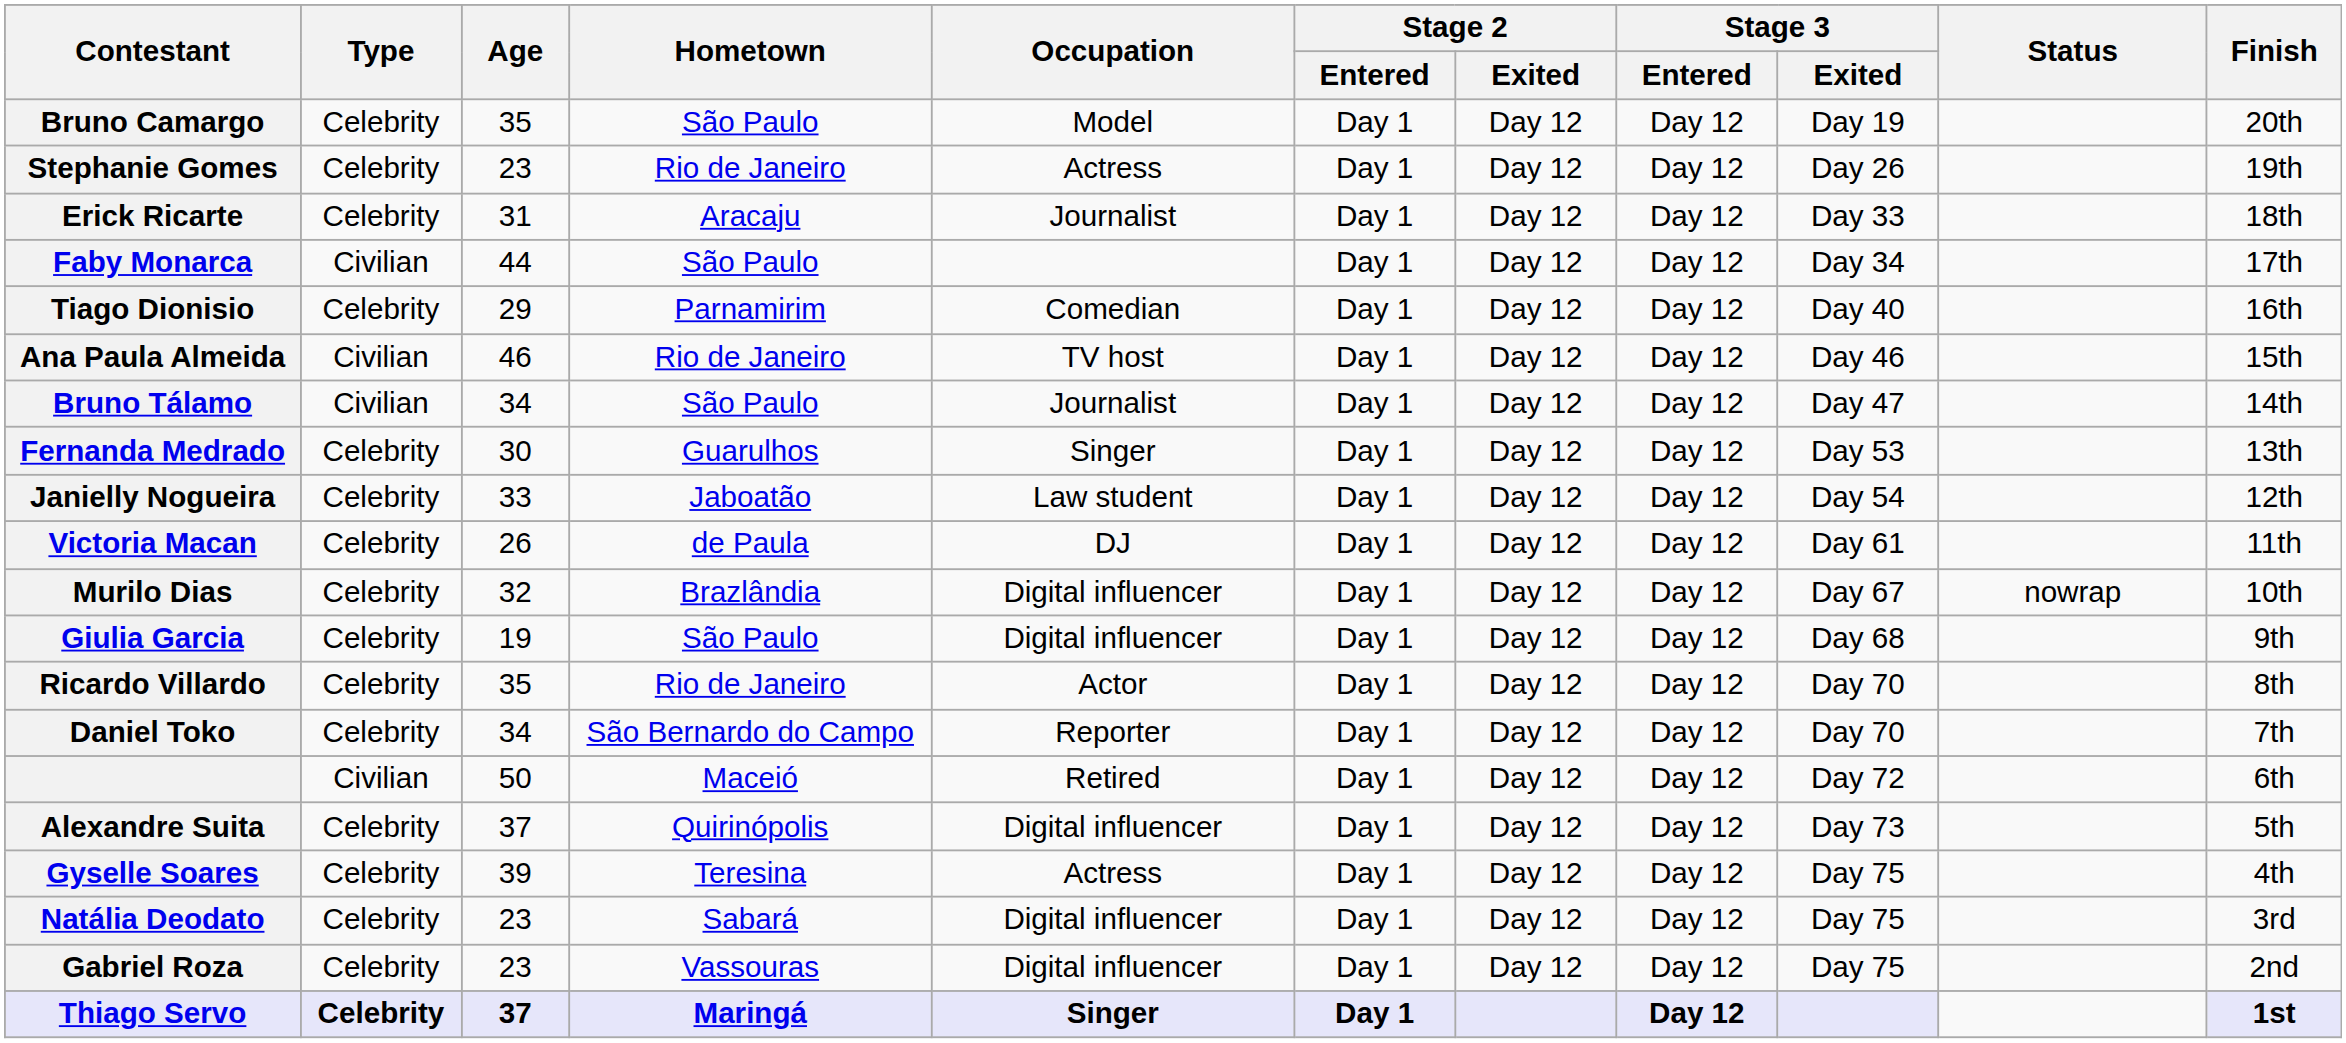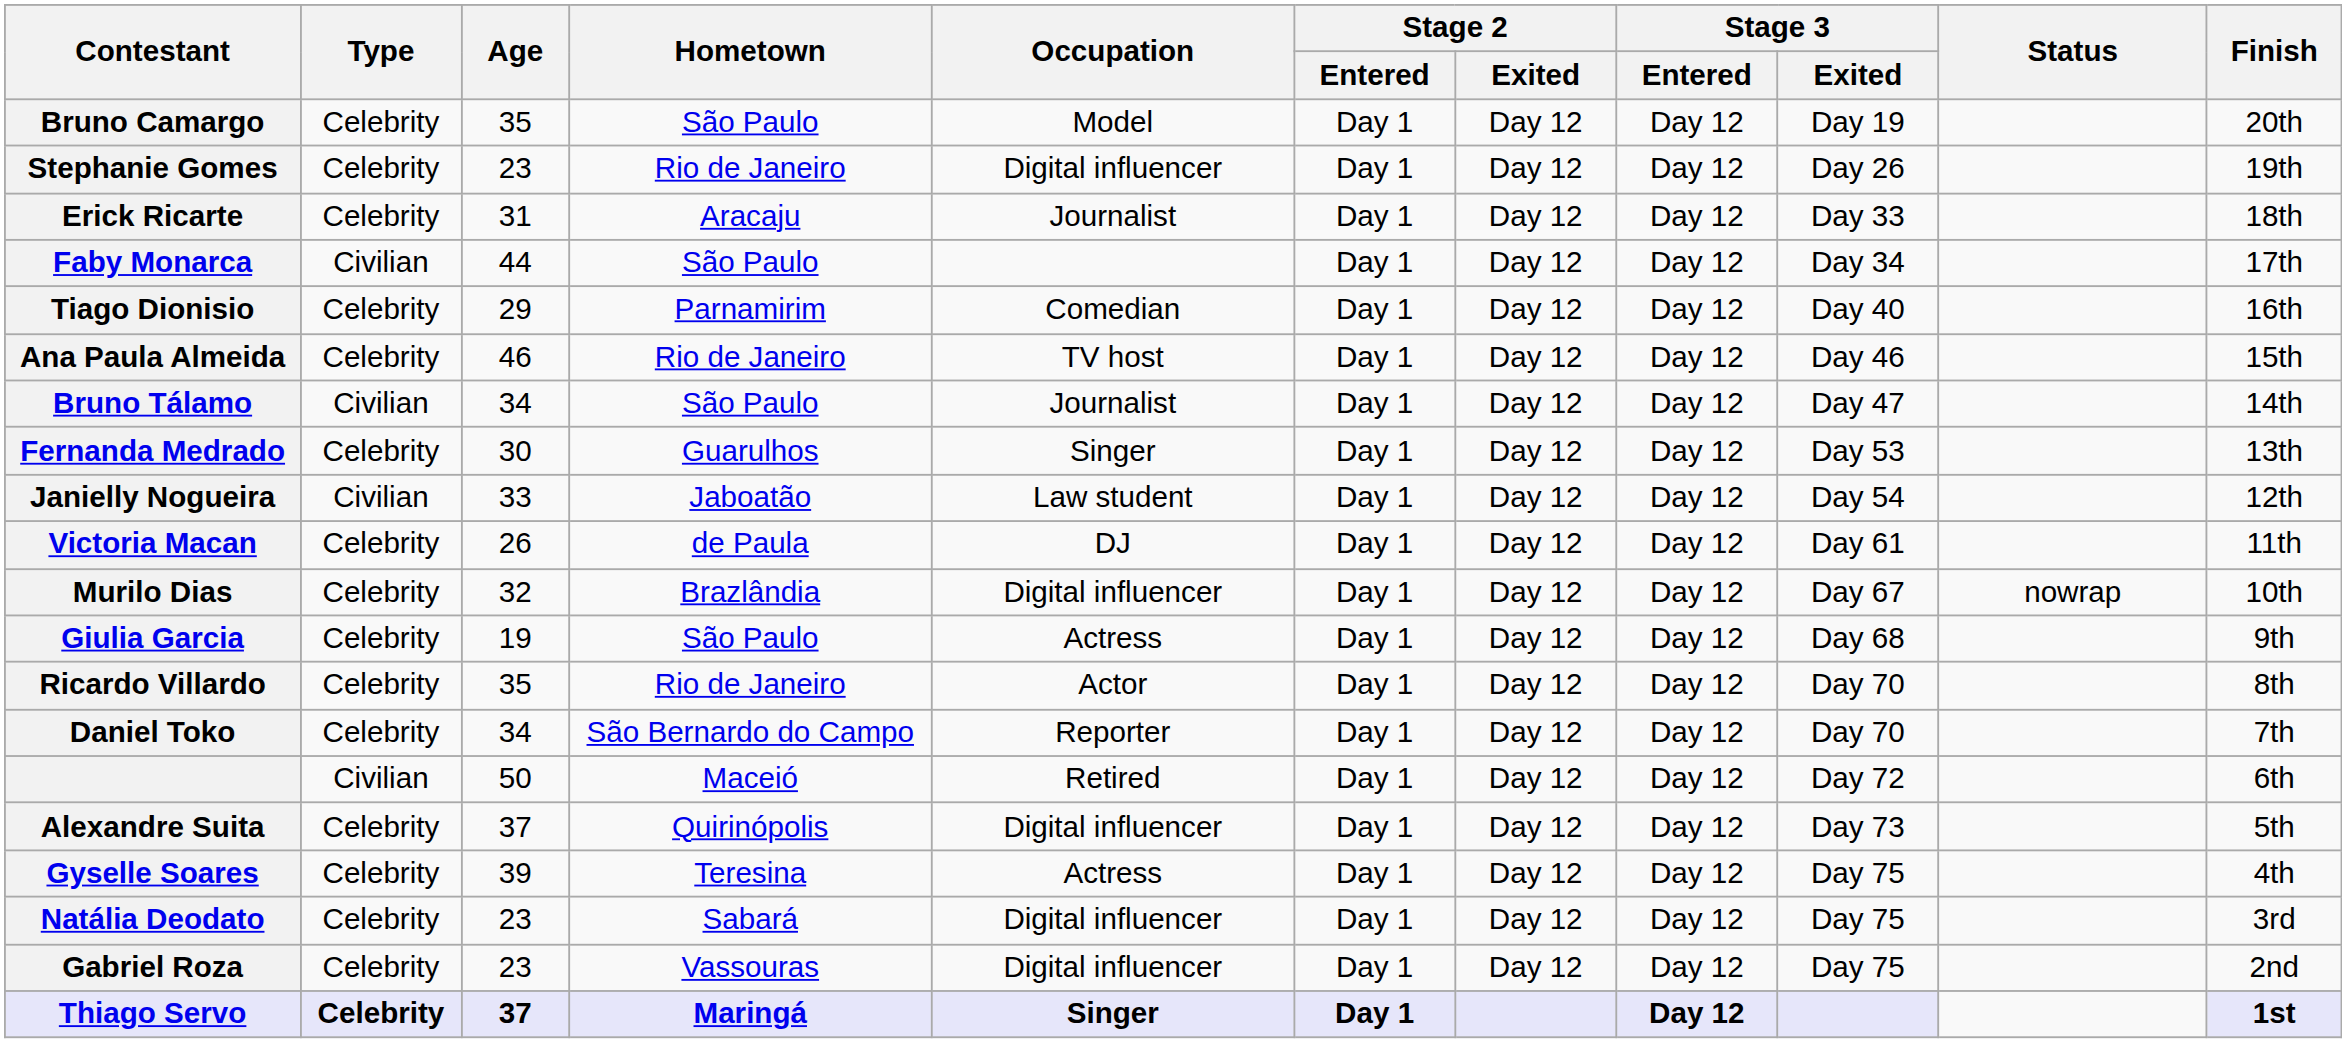Stephanie Gomes | Occupation: Actress -> Digital influencer
Ana Paula Almeida | Type: Civilian -> Celebrity
Janielly Nogueira | Type: Celebrity -> Civilian
Giulia Garcia | Occupation: Digital influencer -> Actress
